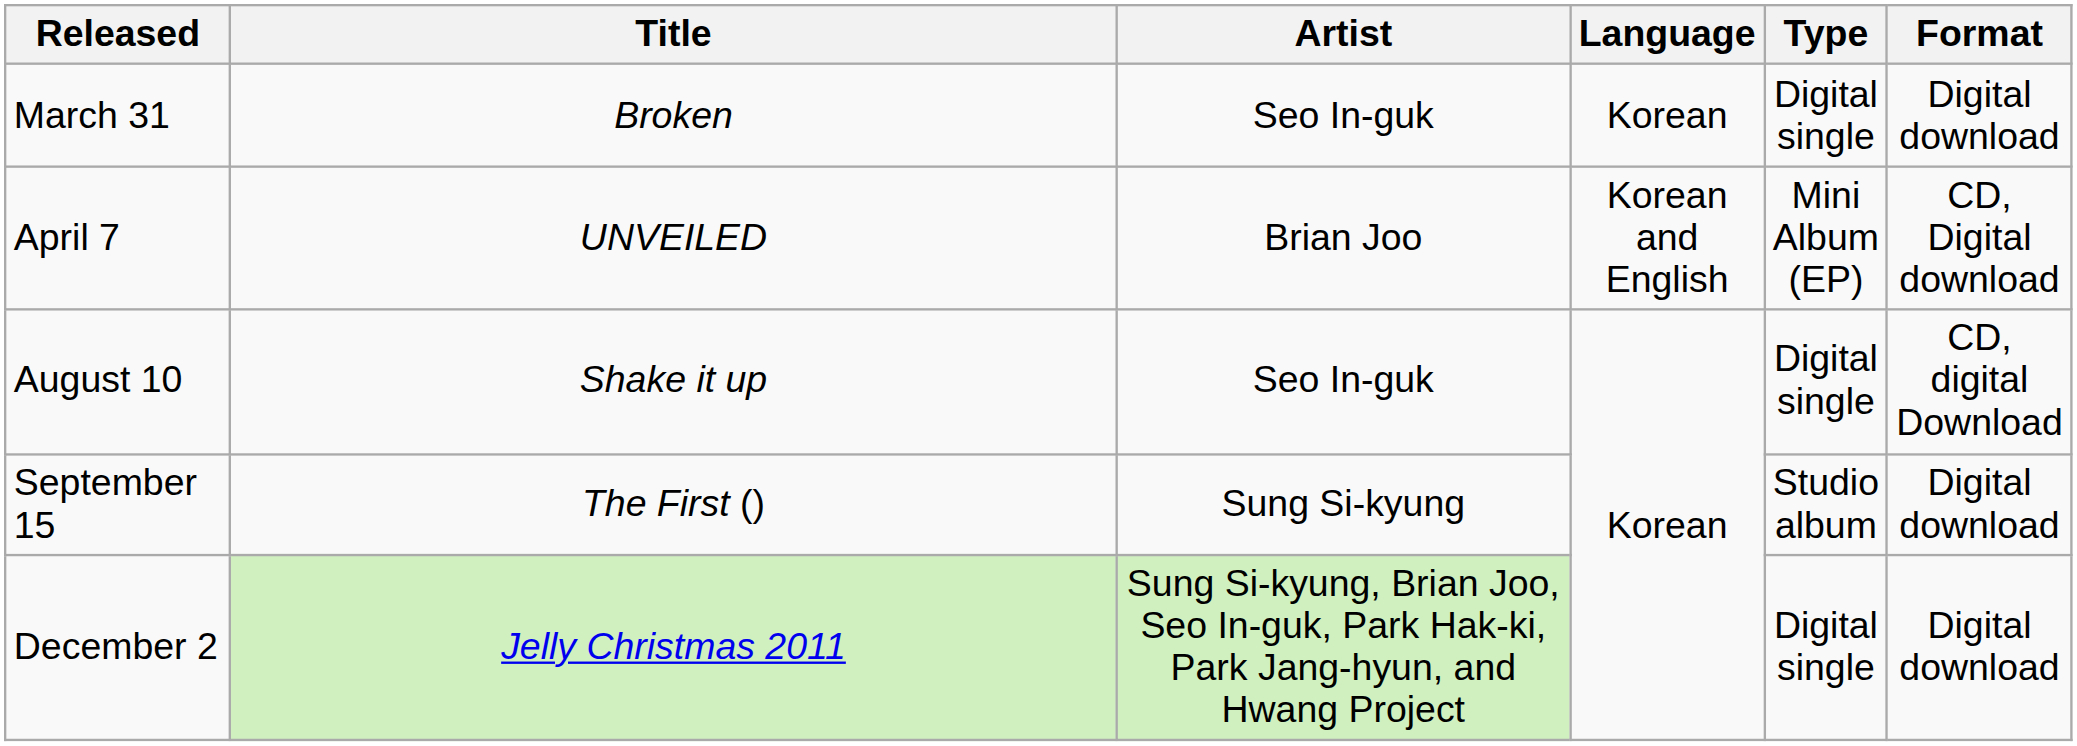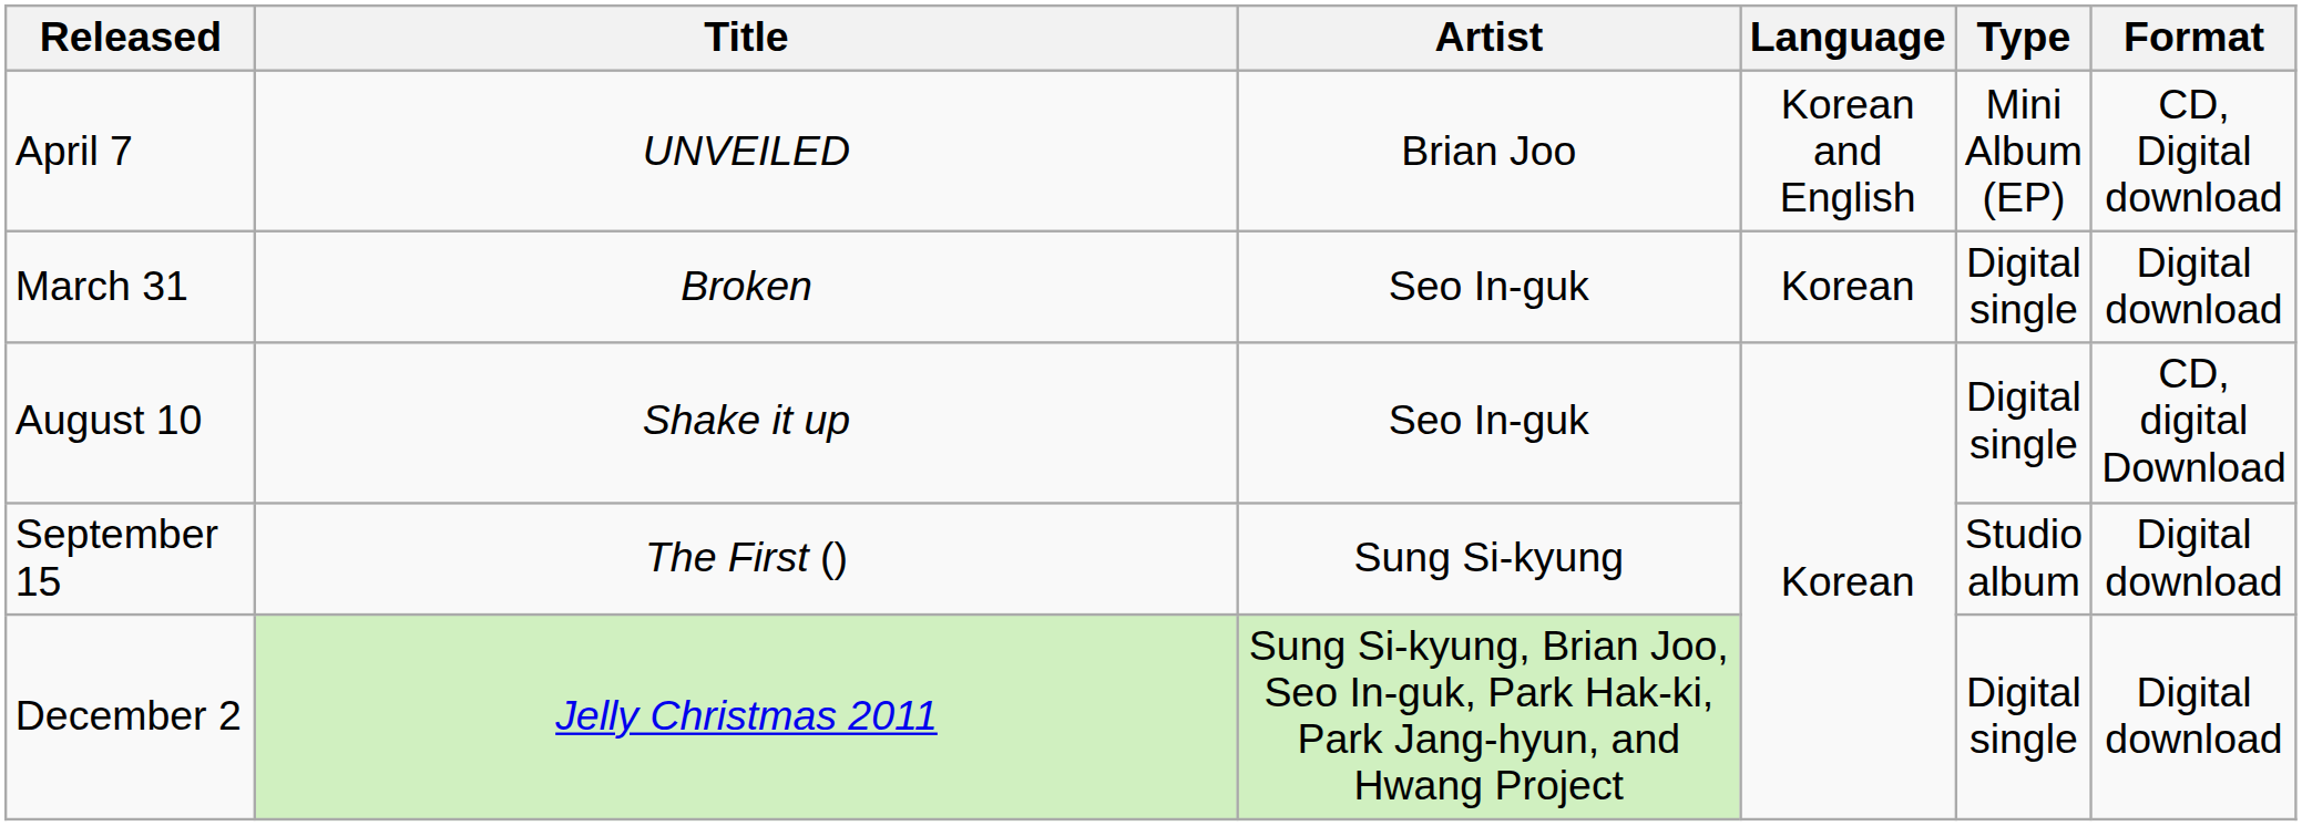rows swapped: March 31 <-> April 7
